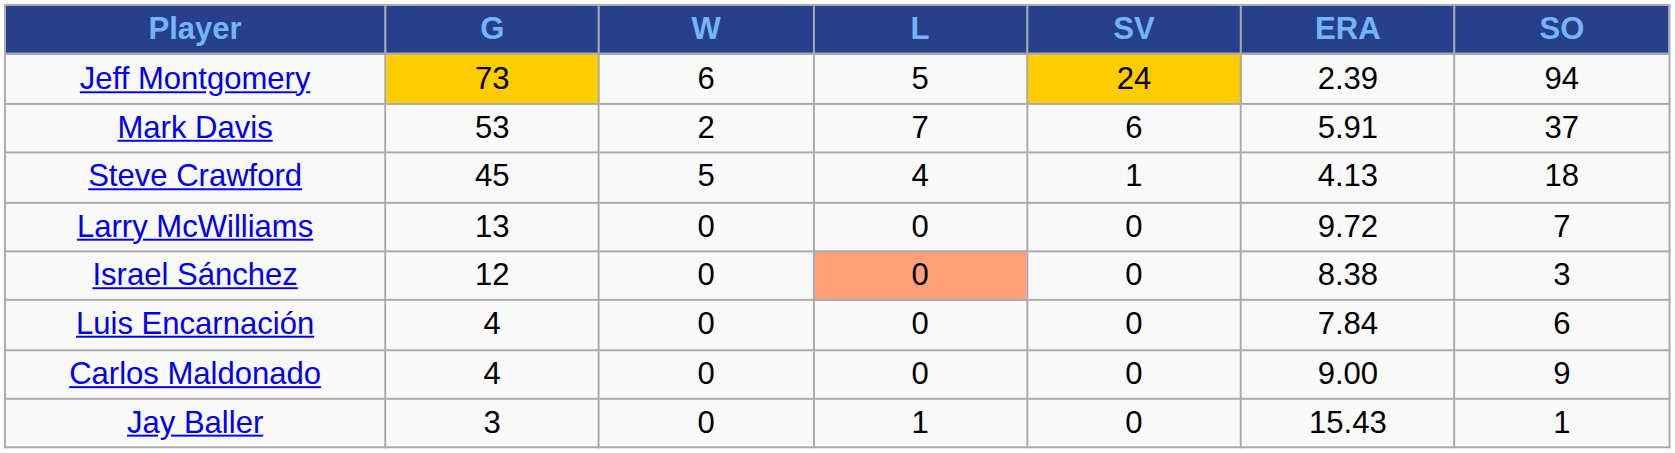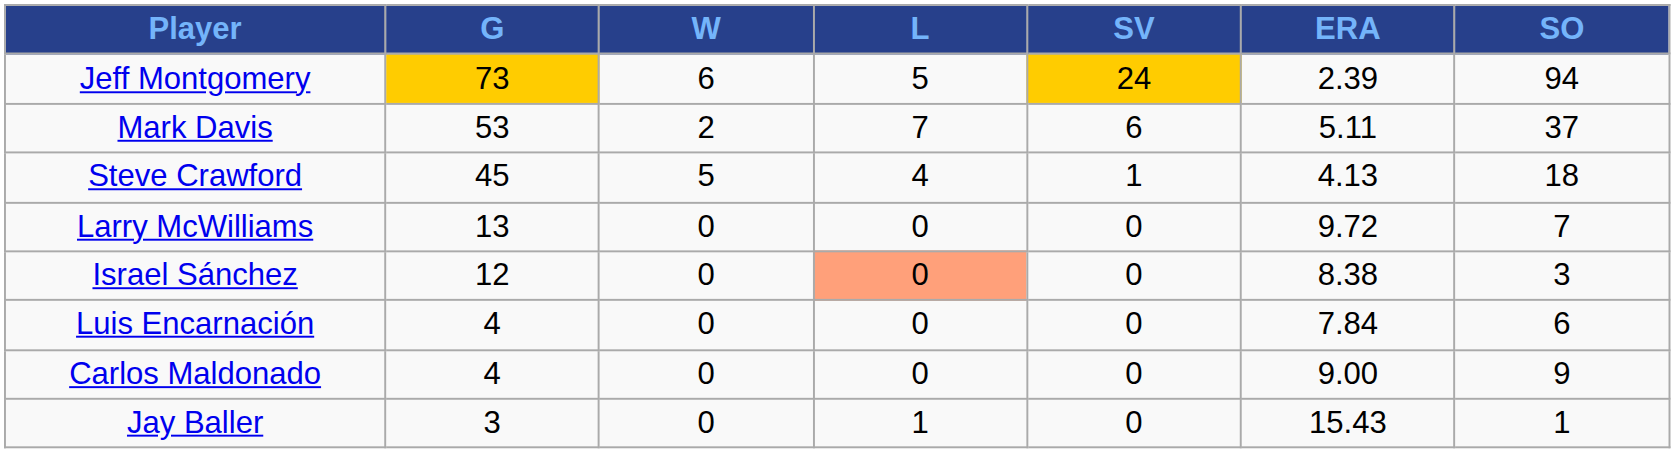Mark Davis | ERA: 5.91 -> 5.11
